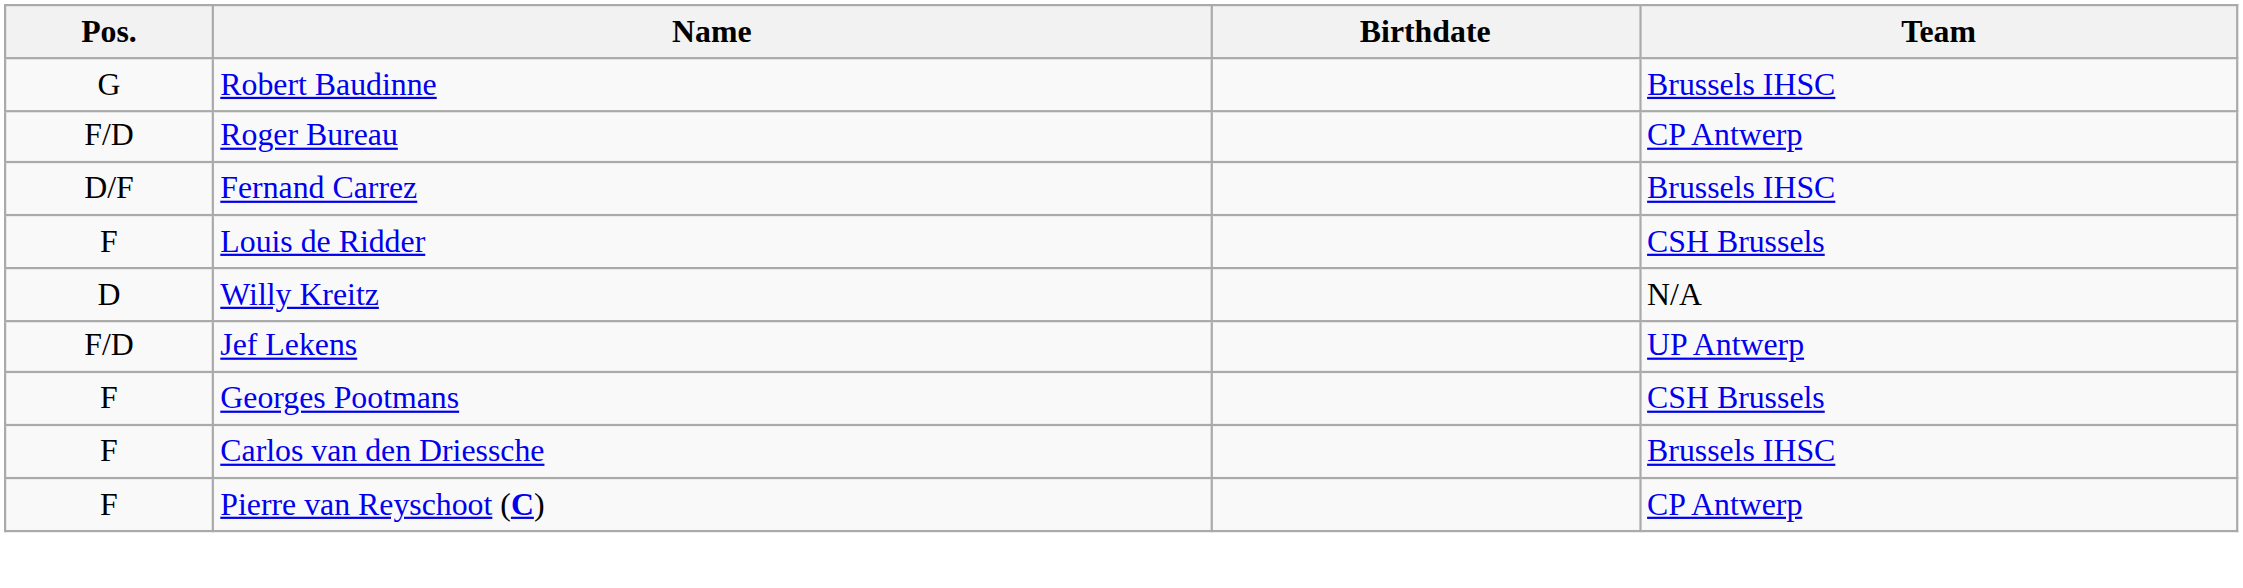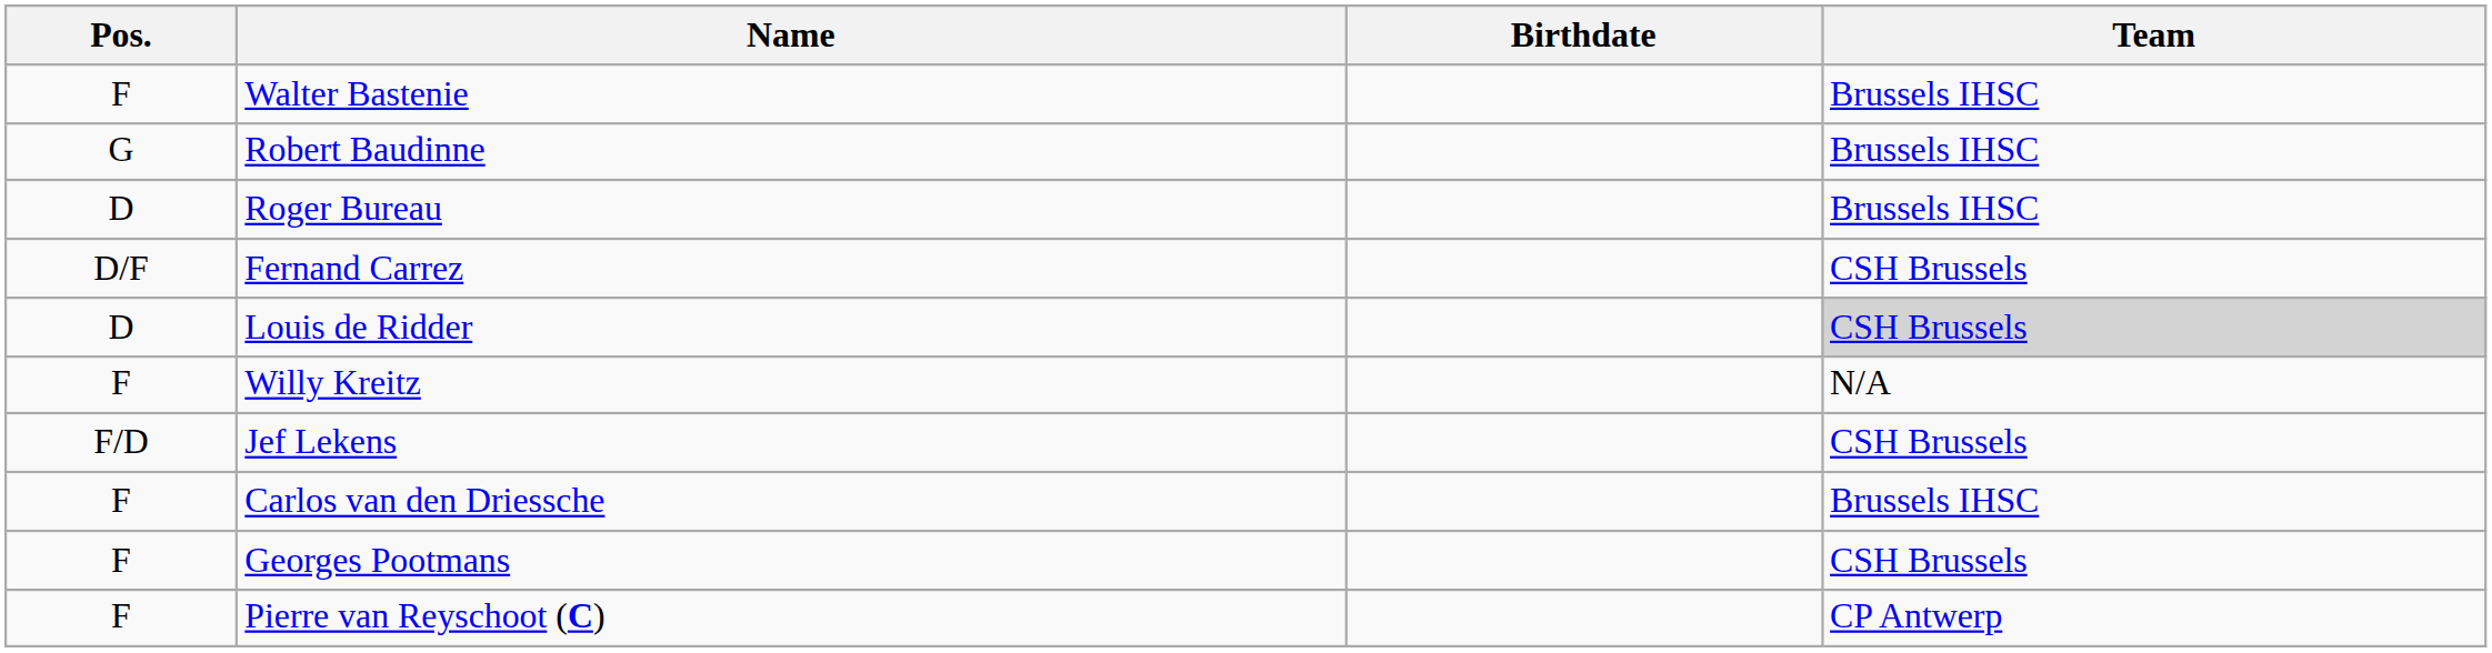+ row: F | Walter Bastenie | Brussels IHSC
Roger Bureau | Pos.: F/D -> D
Roger Bureau | Team: CP Antwerp -> Brussels IHSC
Fernand Carrez | Team: Brussels IHSC -> CSH Brussels
Louis de Ridder | Pos.: F -> D
Louis de Ridder | Team: no background -> lightgrey background
Willy Kreitz | Pos.: D -> F
Jef Lekens | Team: UP Antwerp -> CSH Brussels
rows swapped: Georges Pootmans <-> Carlos van den Driessche
